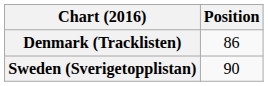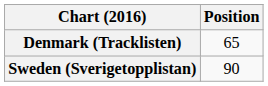Denmark (Tracklisten) | Position: 86 -> 65
